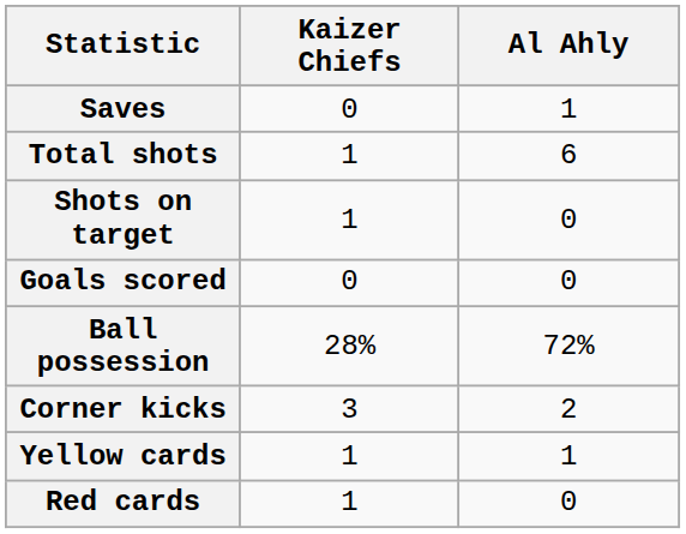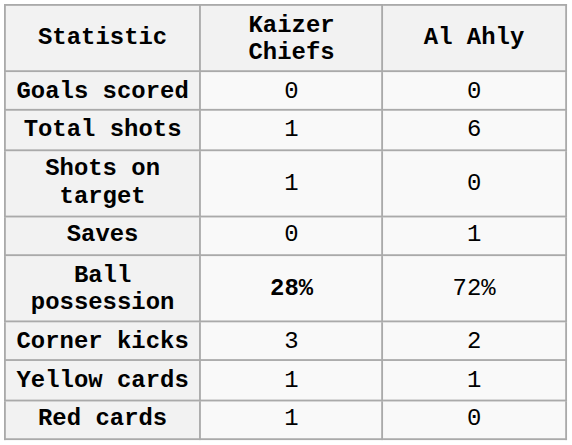rows swapped: Goals scored <-> Saves
Ball possession | Kaizer Chiefs: normal -> bold
